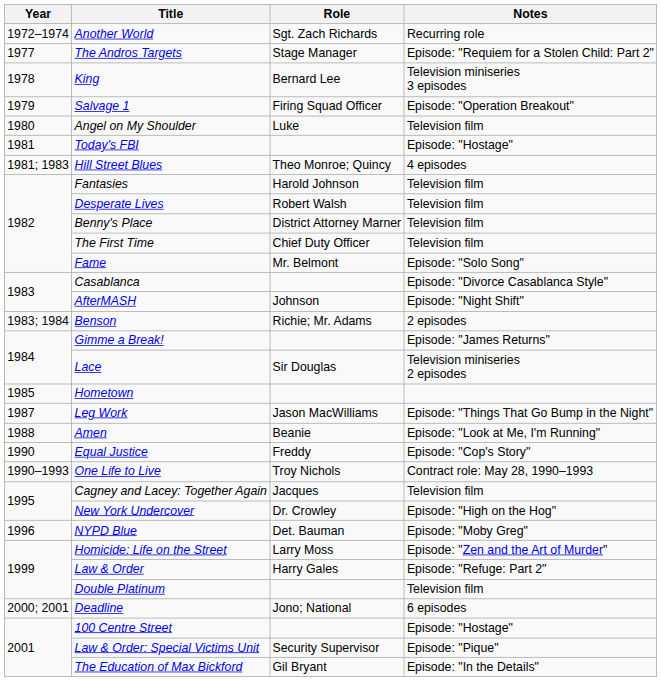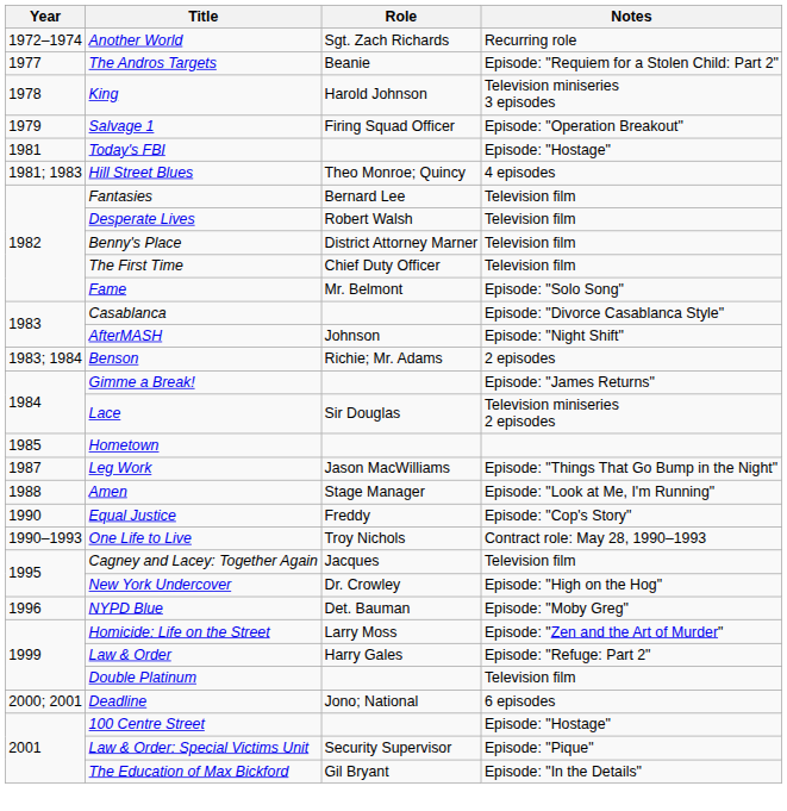The Andros Targets | Role: Stage Manager -> Beanie
King | Role: Bernard Lee -> Harold Johnson
- row: 1980 | Angel on My Shoulder | Luke | Television film
Fantasies | Role: Harold Johnson -> Bernard Lee
Amen | Role: Beanie -> Stage Manager
